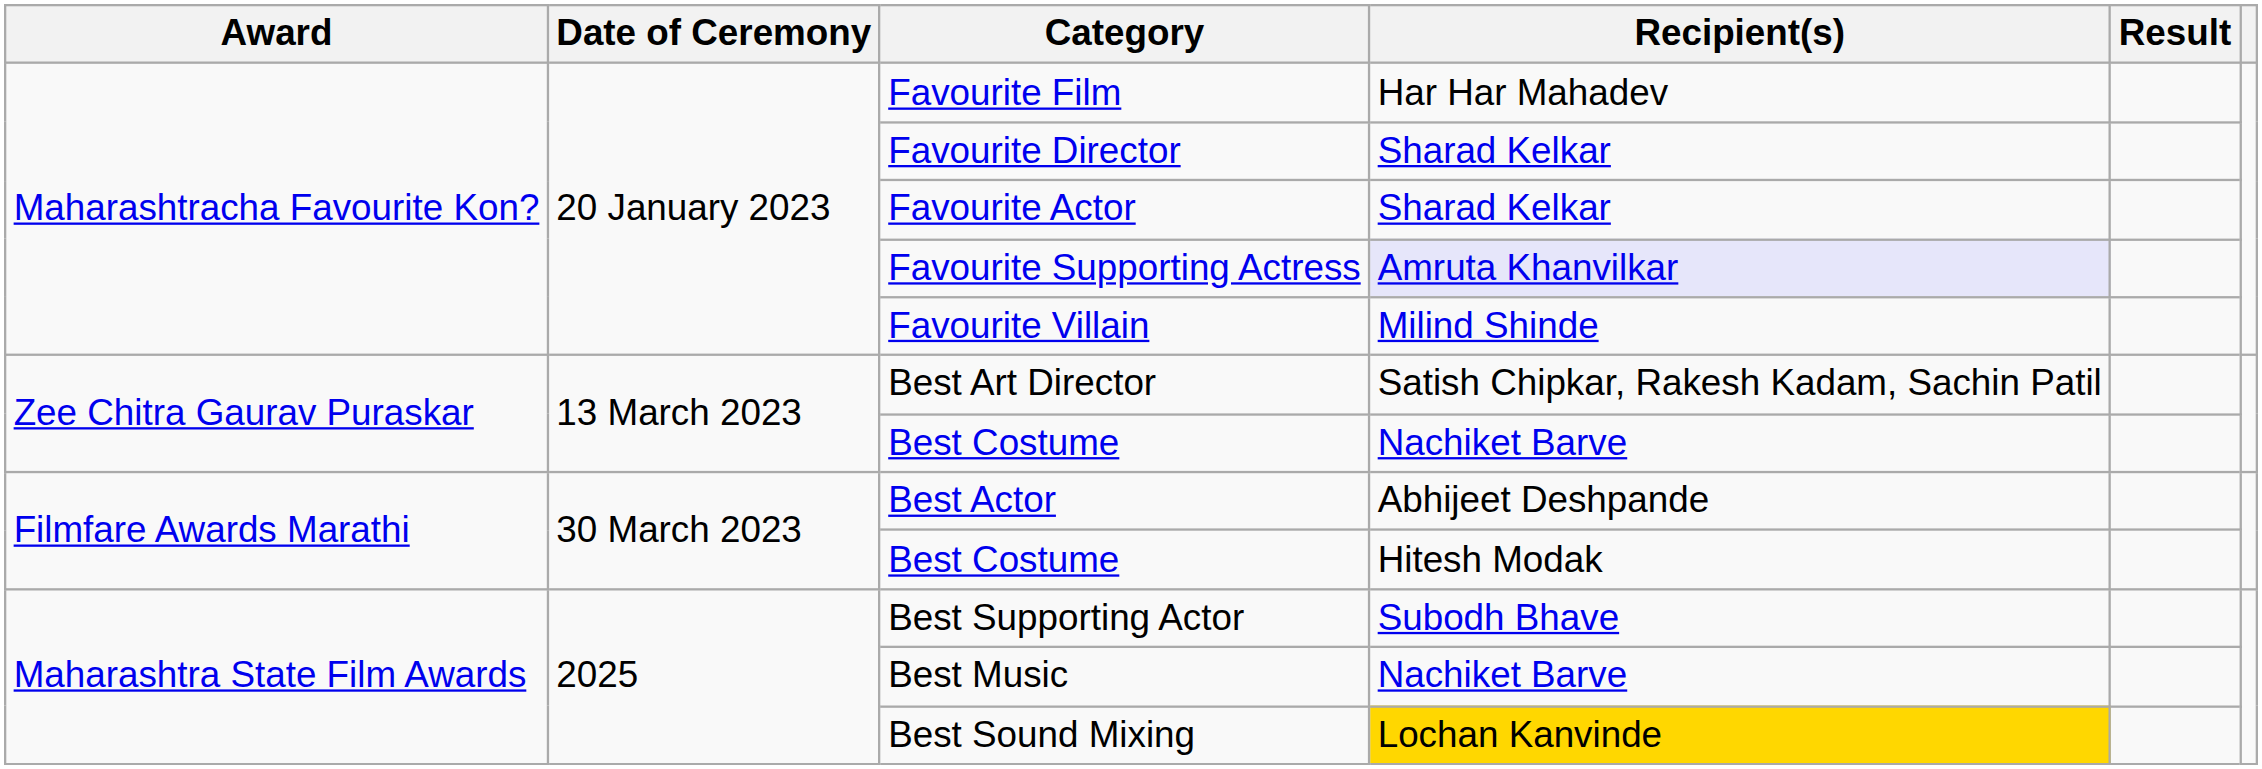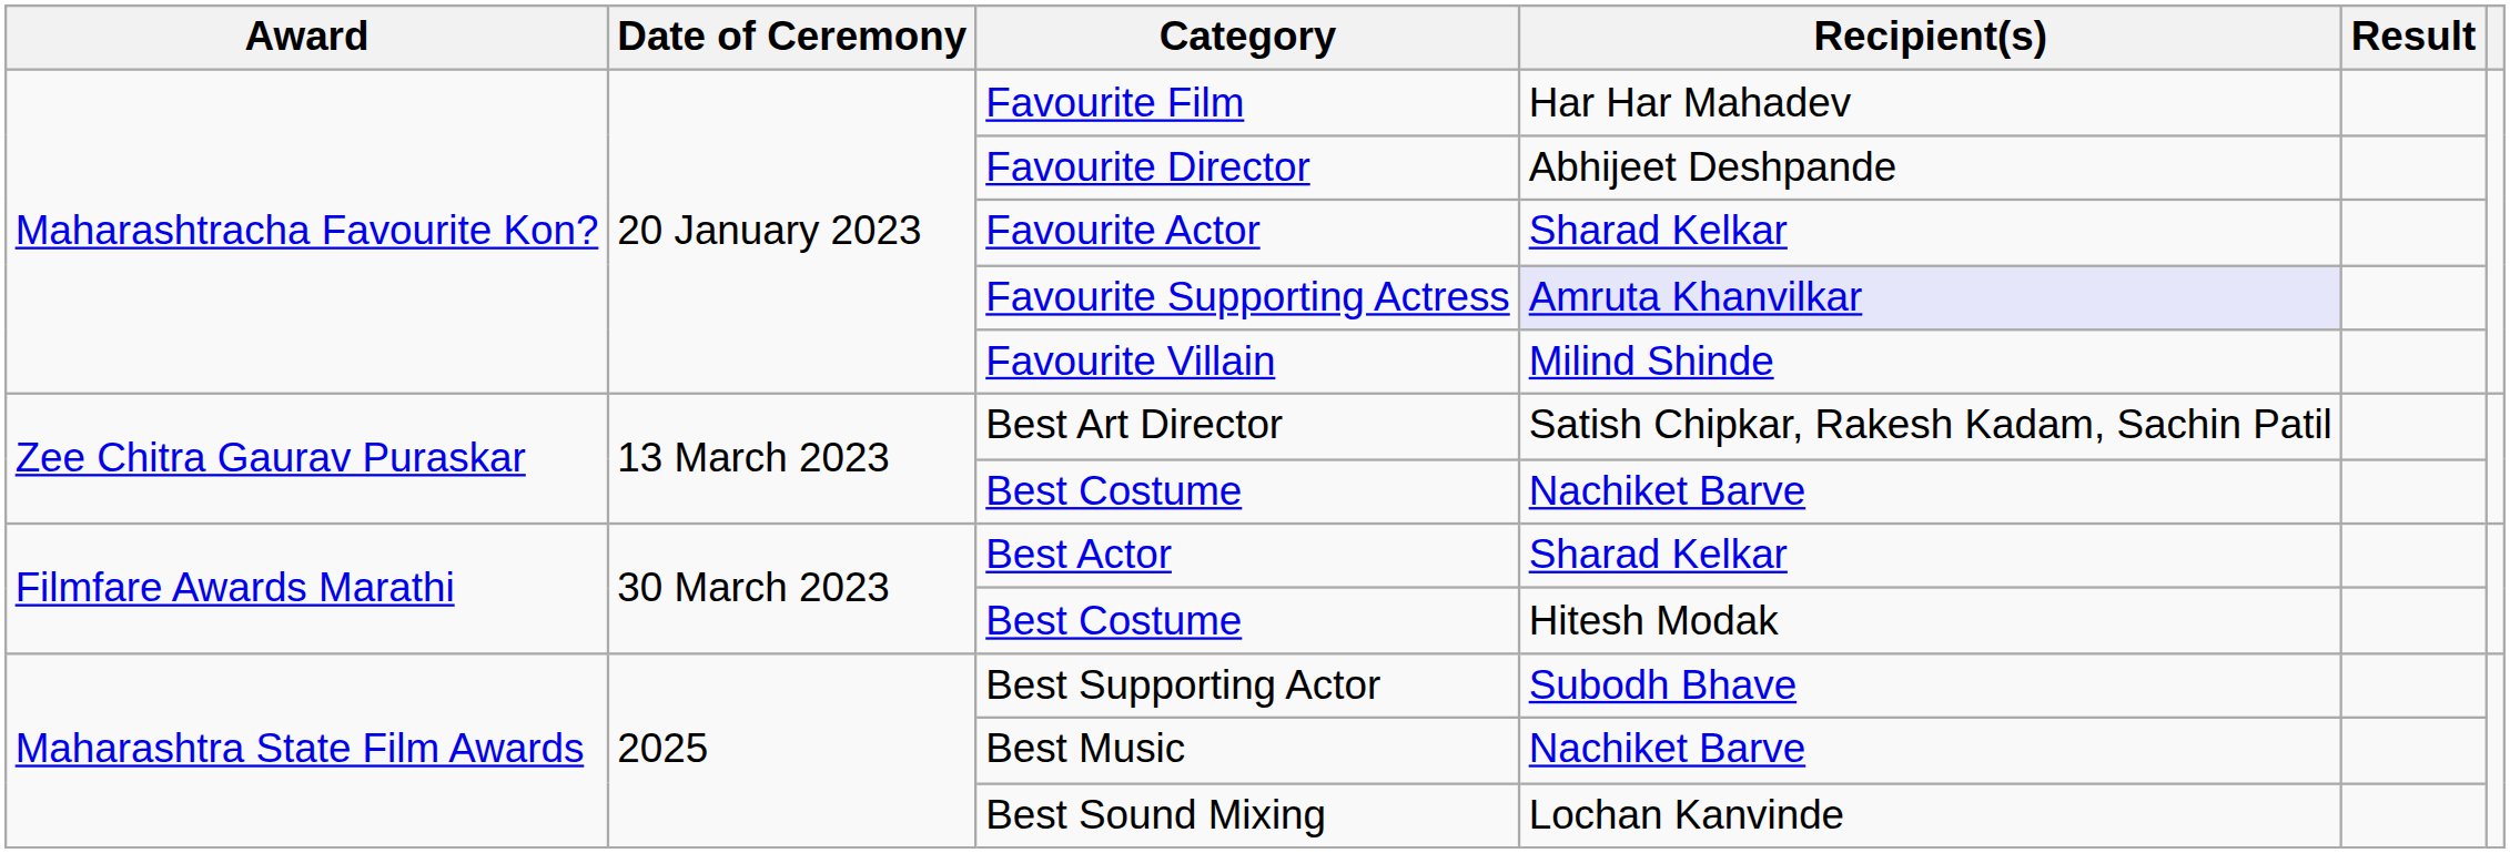Favourite Director | Recipient(s): Sharad Kelkar -> Abhijeet Deshpande
Best Actor | Recipient(s): Abhijeet Deshpande -> Sharad Kelkar
Best Sound Mixing | Recipient(s): gold background -> no background
